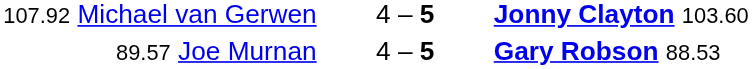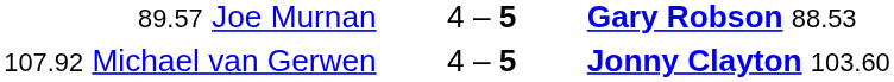rows swapped: 89.57 Joe Murnan <-> 107.92 Michael van Gerwen
